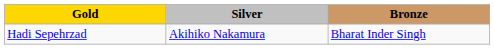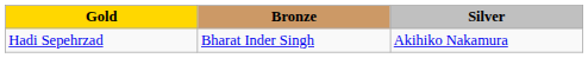columns swapped: Silver <-> Bronze
